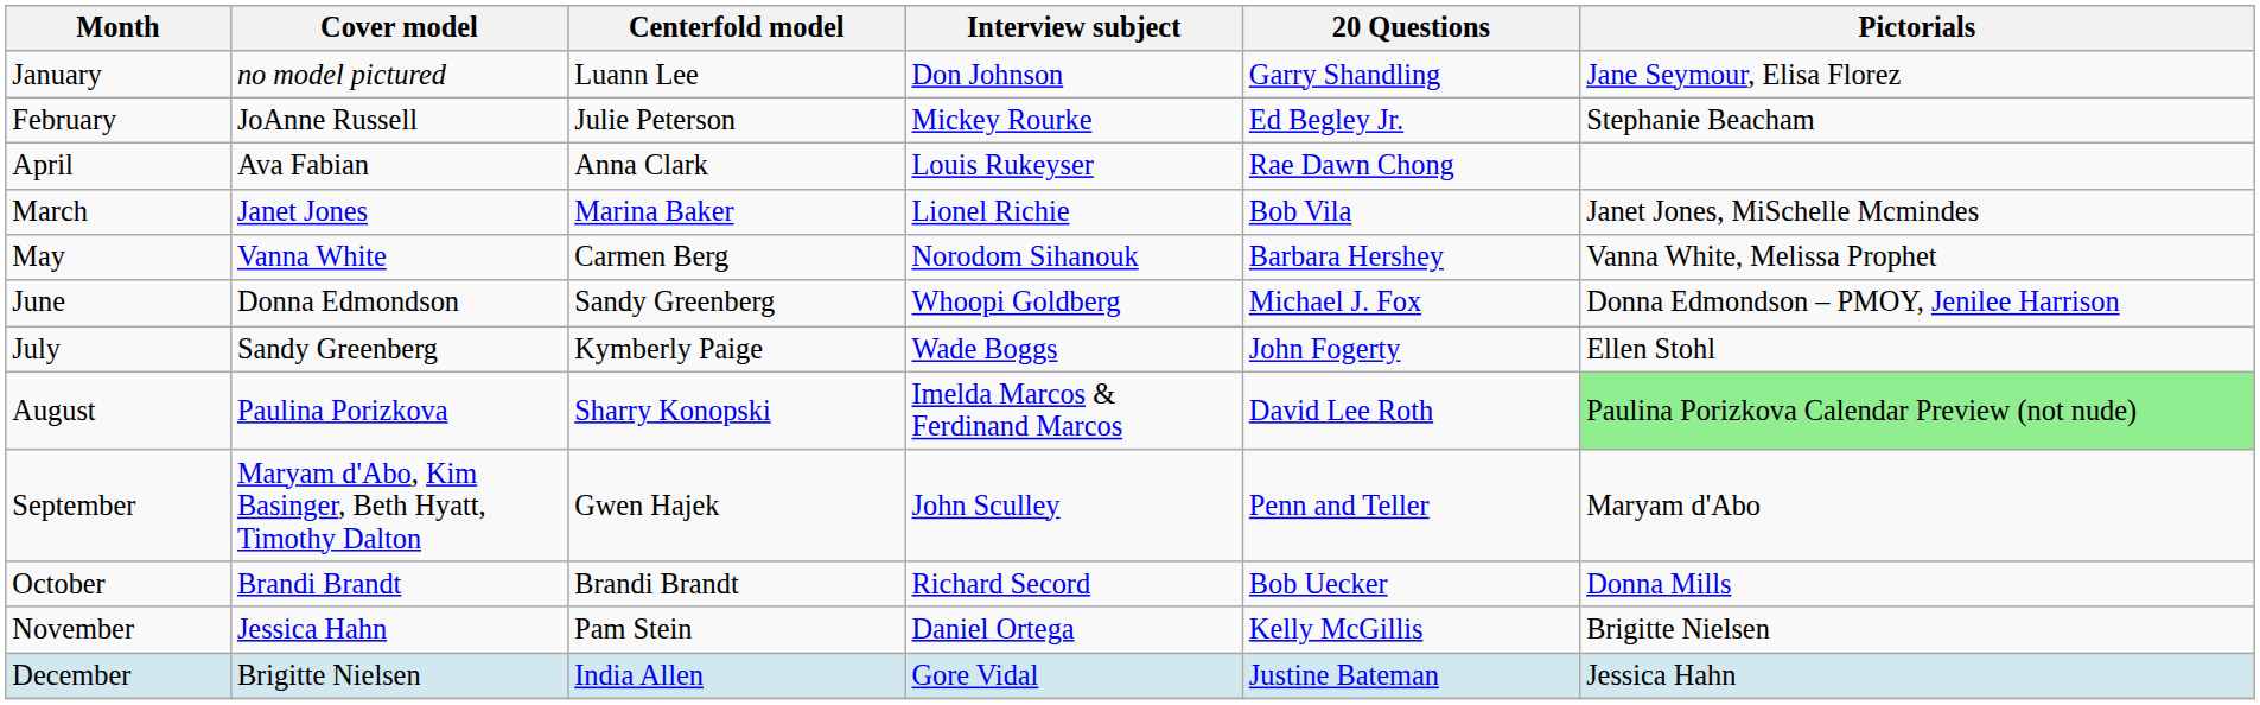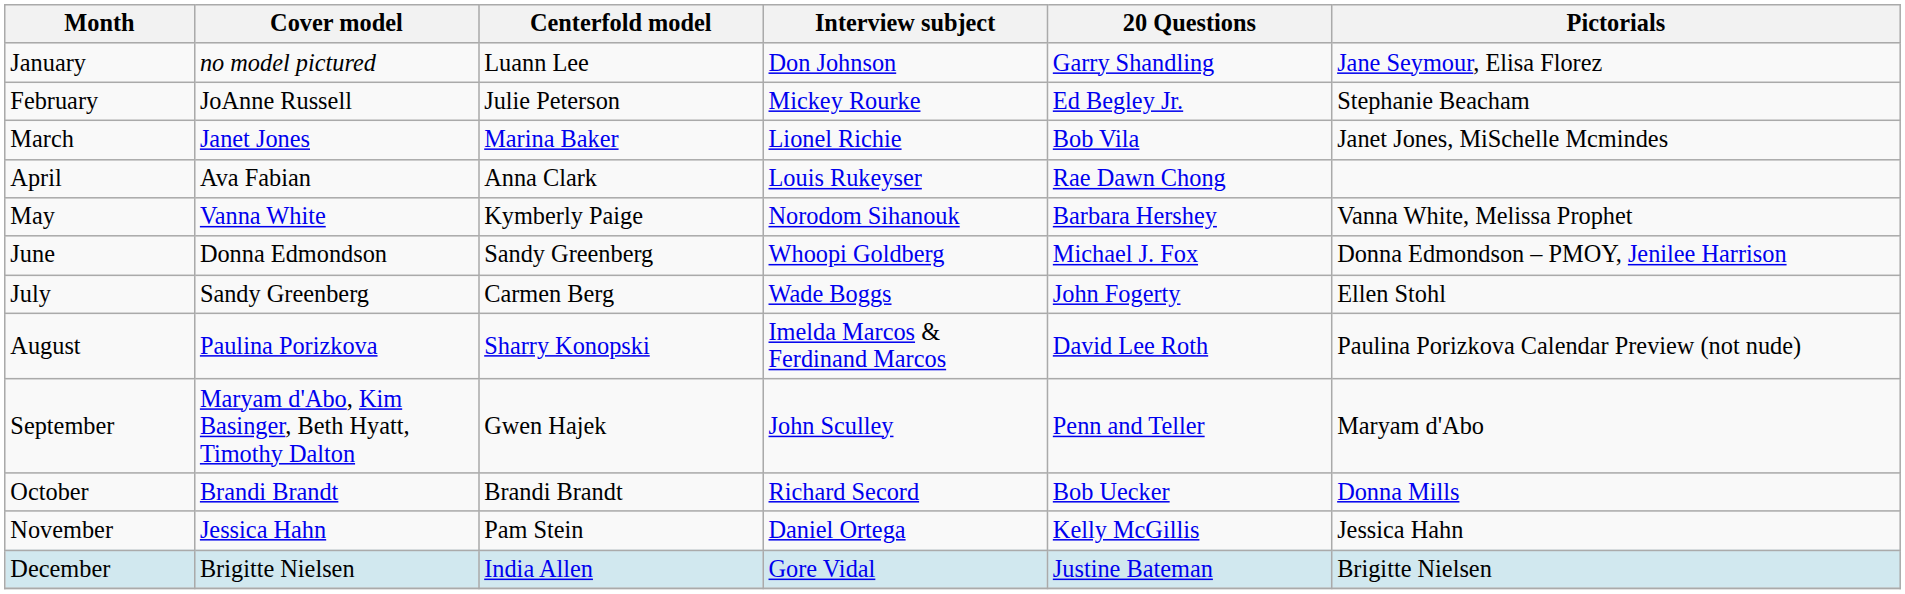rows swapped: March <-> April
May | Centerfold model: Carmen Berg -> Kymberly Paige
July | Centerfold model: Kymberly Paige -> Carmen Berg
August | Pictorials: lightgreen background -> no background
November | Pictorials: Brigitte Nielsen -> Jessica Hahn
December | Pictorials: Jessica Hahn -> Brigitte Nielsen
